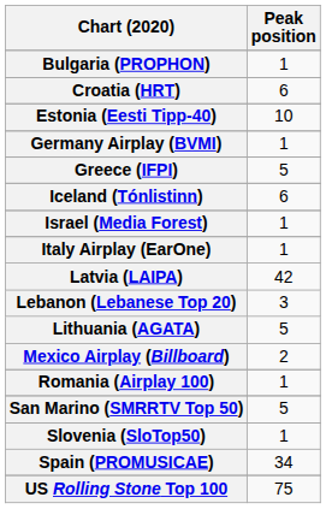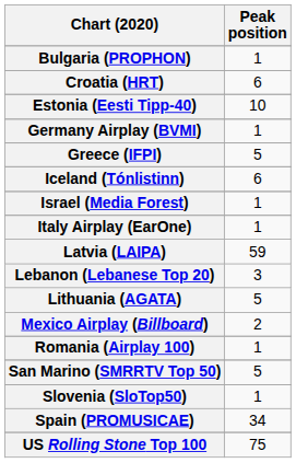Latvia (LAIPA) | Peak position: 42 -> 59
